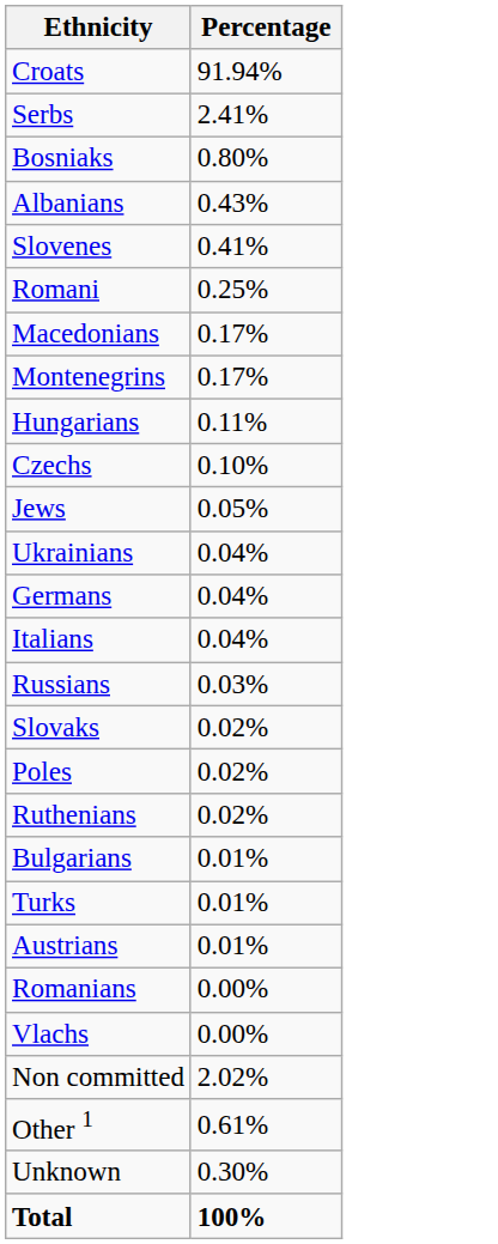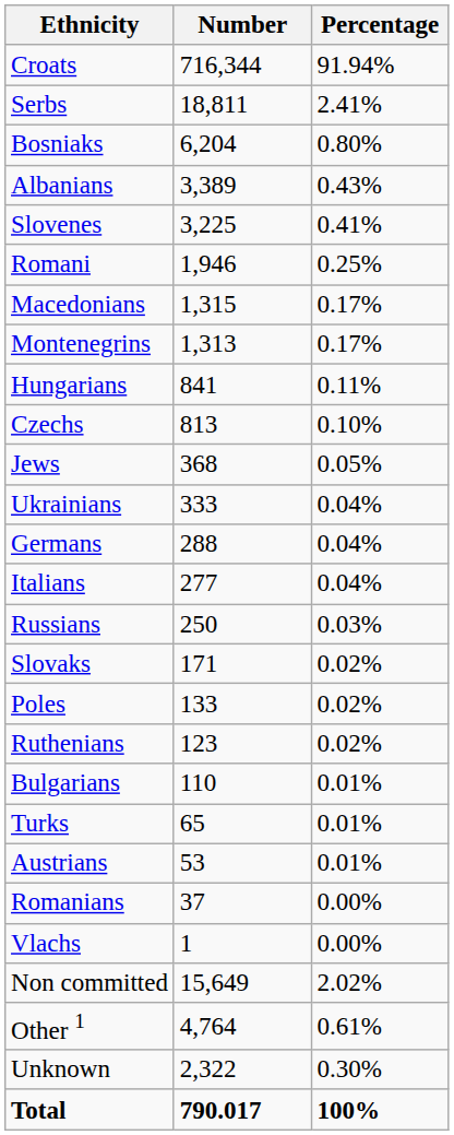+ column: Number | 716,344 | 18,811 | 6,204 | 3,389 | 3,225 | 1,946 | 1,315 | 1,313 | 841 | 813 | 368 | 333 | 288 | 277 | 250 | 171 | 133 | 123 | 110 | 65 | 53 | 37 | 1 | 15,649 | 4,764 | 2,322 | 790.017
